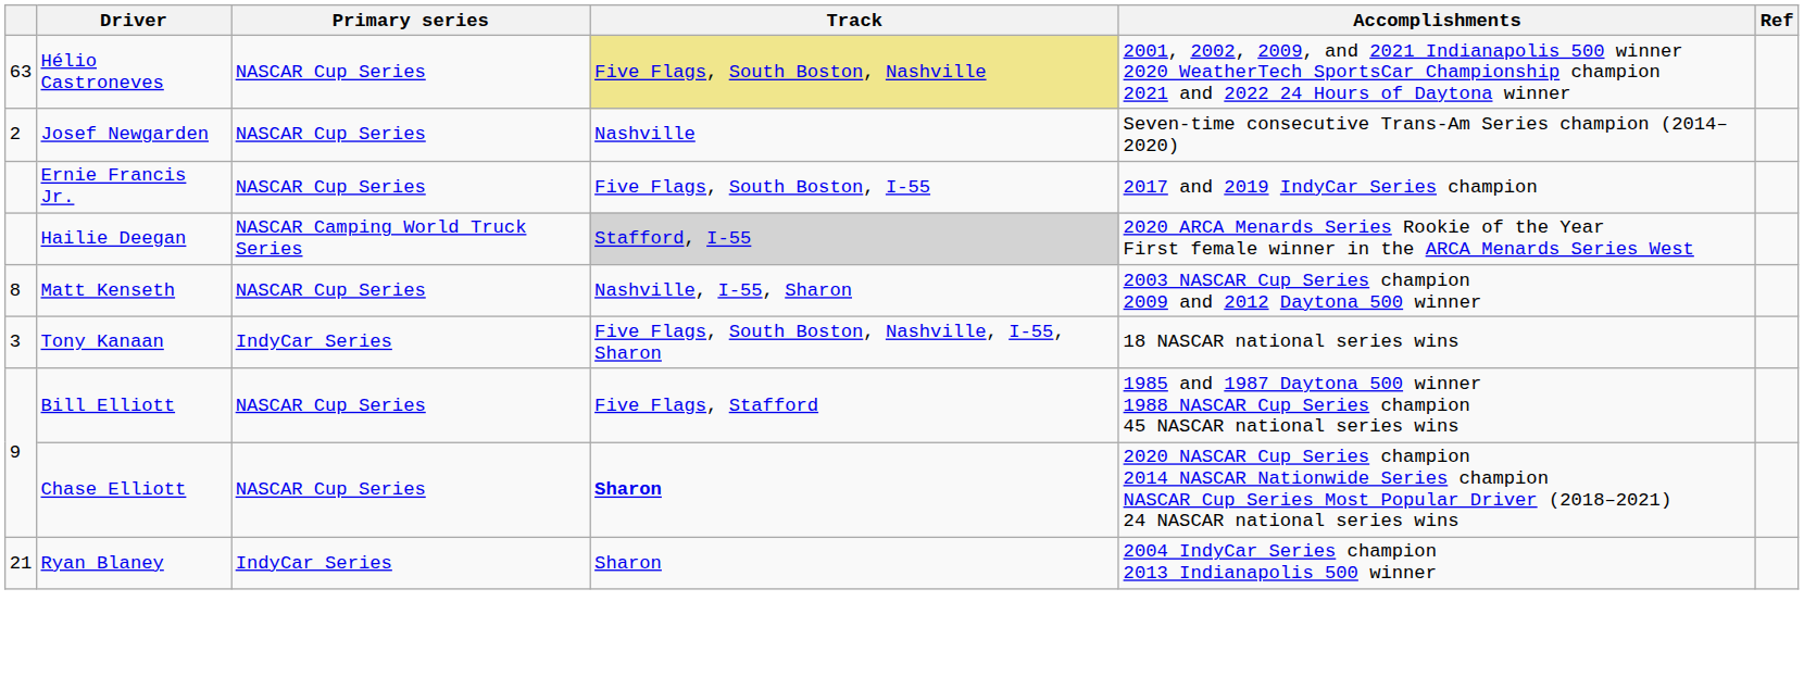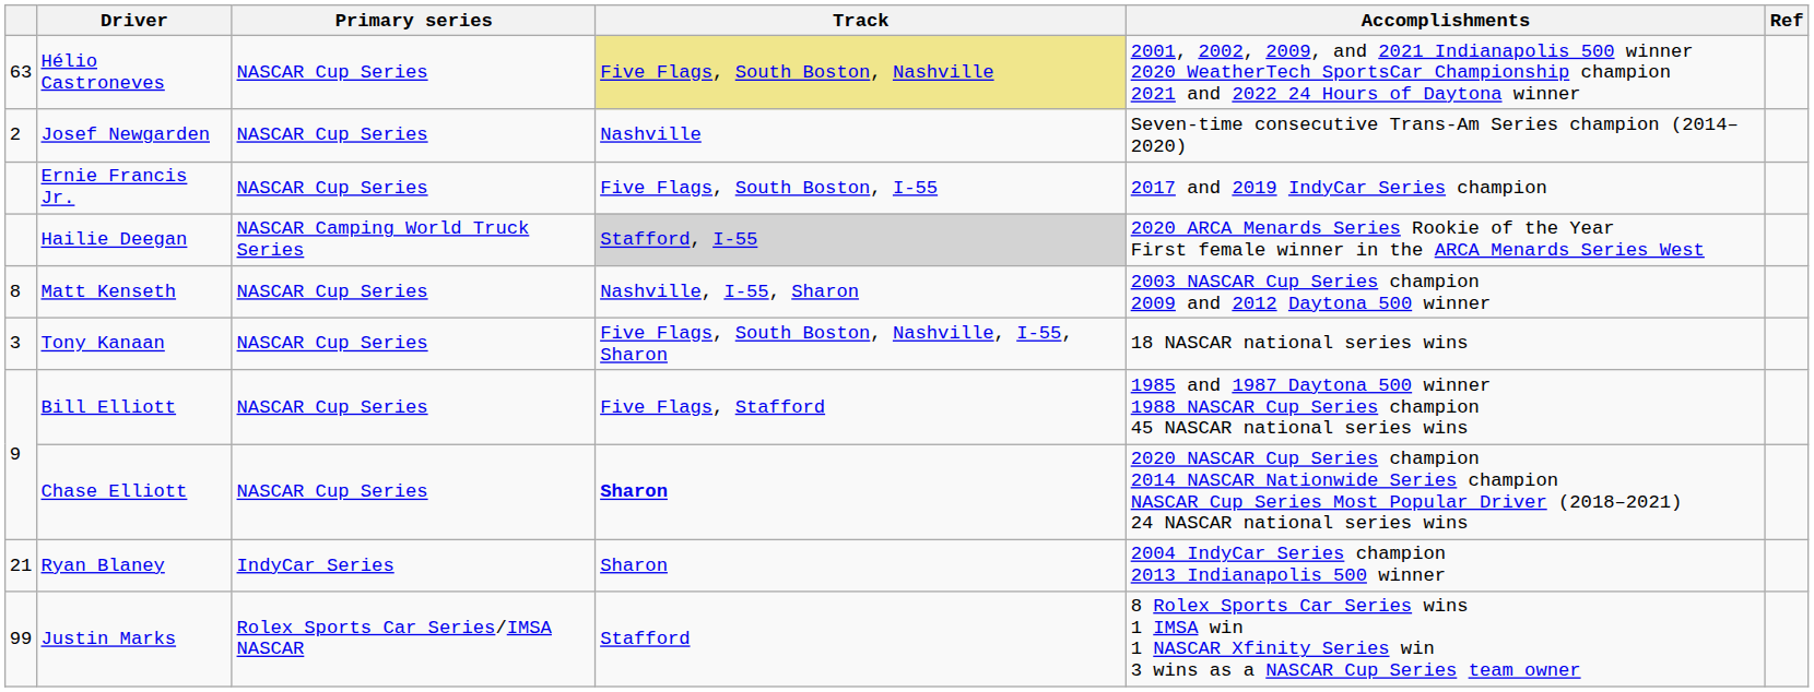Tony Kanaan | Primary series: IndyCar Series -> NASCAR Cup Series
+ row: 99 | Justin Marks | Rolex Sports Car Series/IMSA NASCAR | Stafford | 8 Rolex Sports Car Series wins 1 IMSA win 1 NASCAR Xfinity Series win 3 wins as a NASCAR Cup Series team owner
